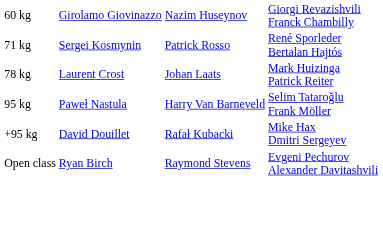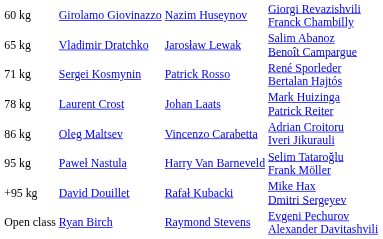+ row: 65 kg | Vladimir Dratchko | Jarosław Lewak | Salim Abanoz Benoît Campargue
+ row: 86 kg | Oleg Maltsev | Vincenzo Carabetta | Adrian Croitoru Iveri Jikurauli
